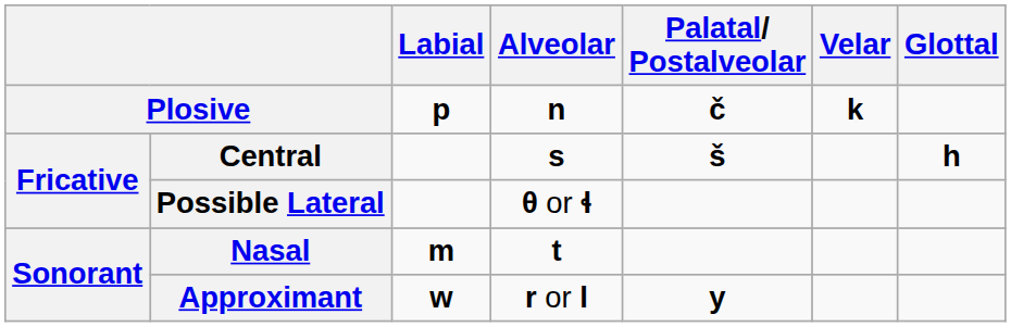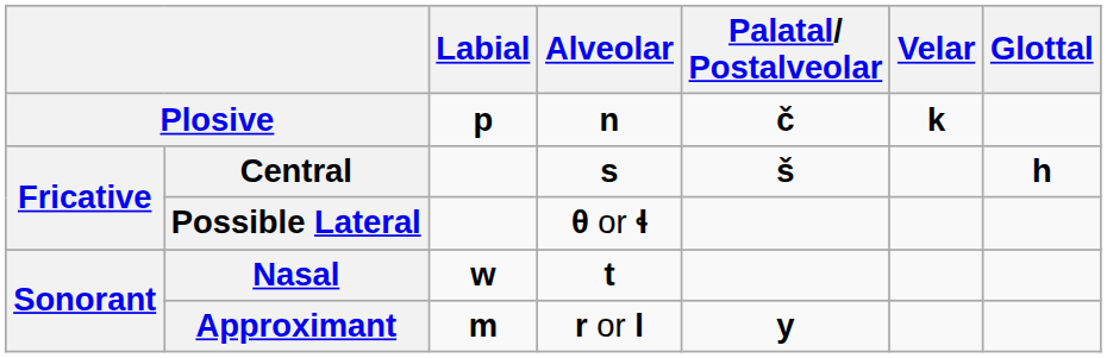Nasal | Labial: m -> w
Approximant | Labial: w -> m
